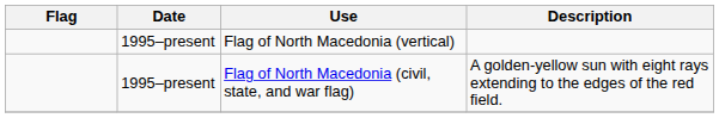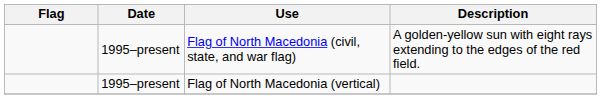rows swapped: Flag of North Macedonia (civil, state, and war flag) <-> Flag of North Macedonia (vertical)
